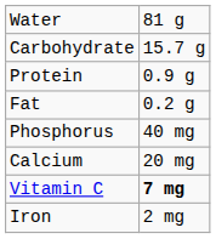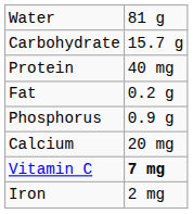Protein | column 2: 0.9 g -> 40 mg
Phosphorus | column 2: 40 mg -> 0.9 g
